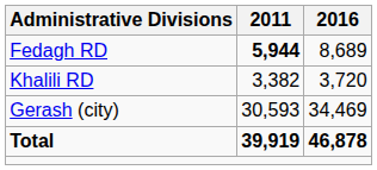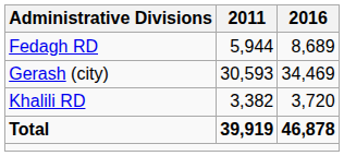Fedagh RD | 2011: bold -> normal
rows swapped: Khalili RD <-> Gerash (city)
